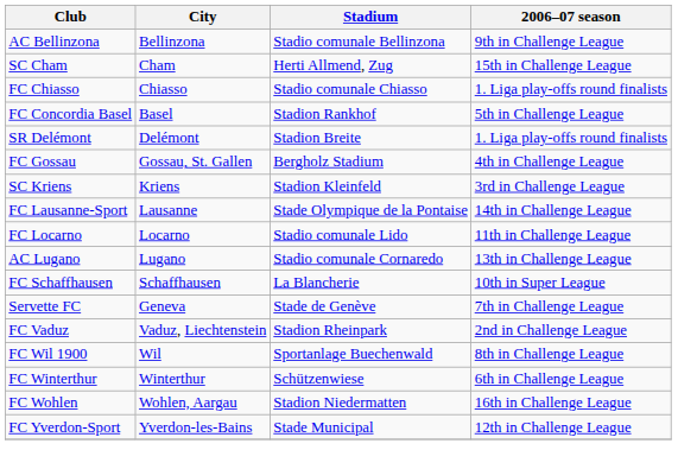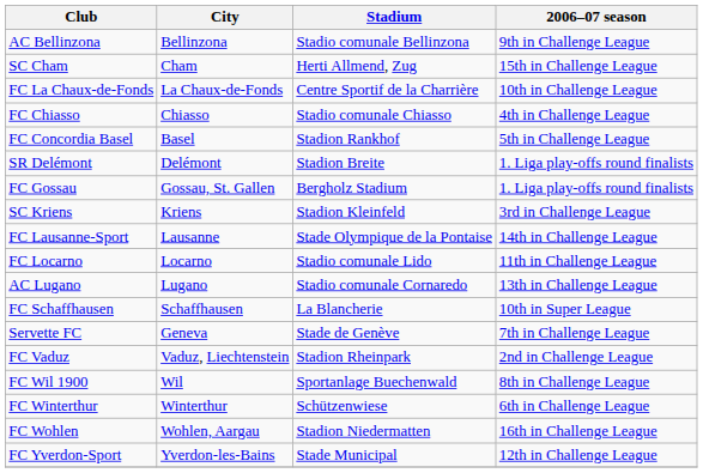+ row: FC La Chaux-de-Fonds | La Chaux-de-Fonds | Centre Sportif de la Charrière | 10th in Challenge League
FC Chiasso | 2006–07 season: 1. Liga play-offs round finalists -> 4th in Challenge League
FC Gossau | 2006–07 season: 4th in Challenge League -> 1. Liga play-offs round finalists
